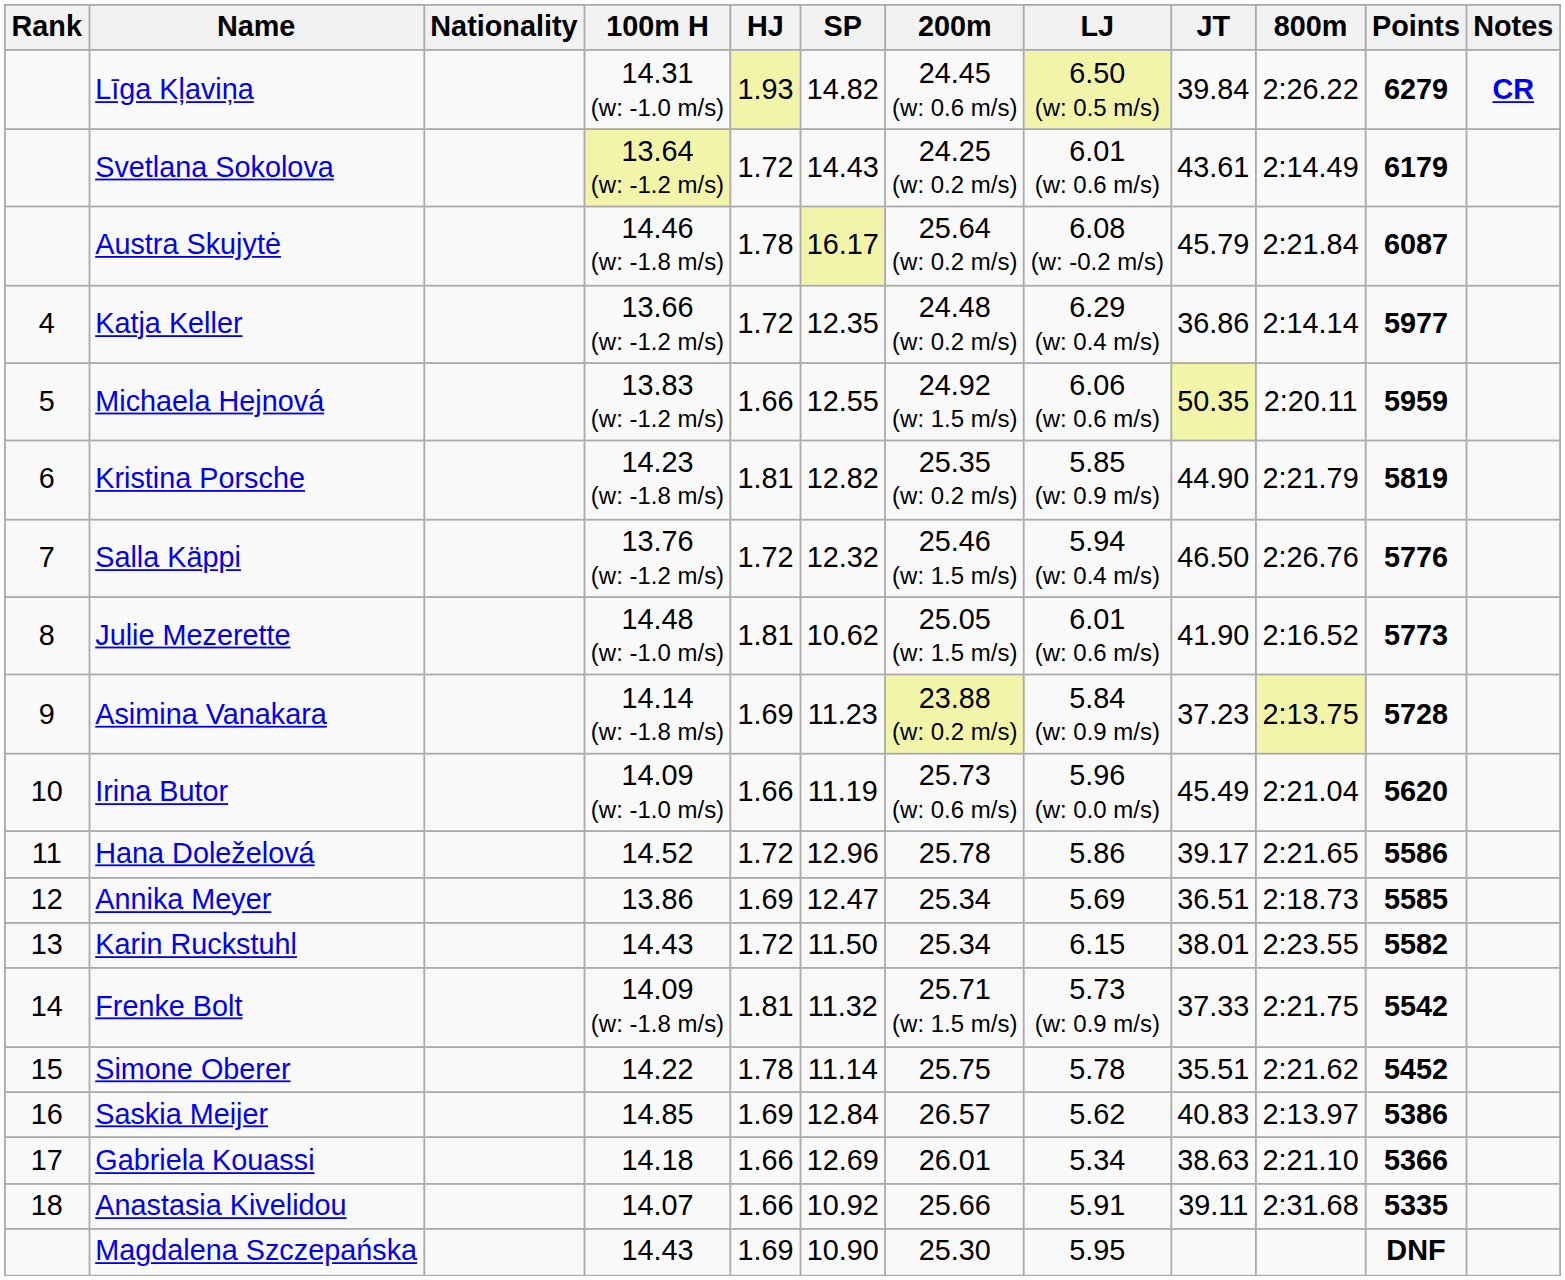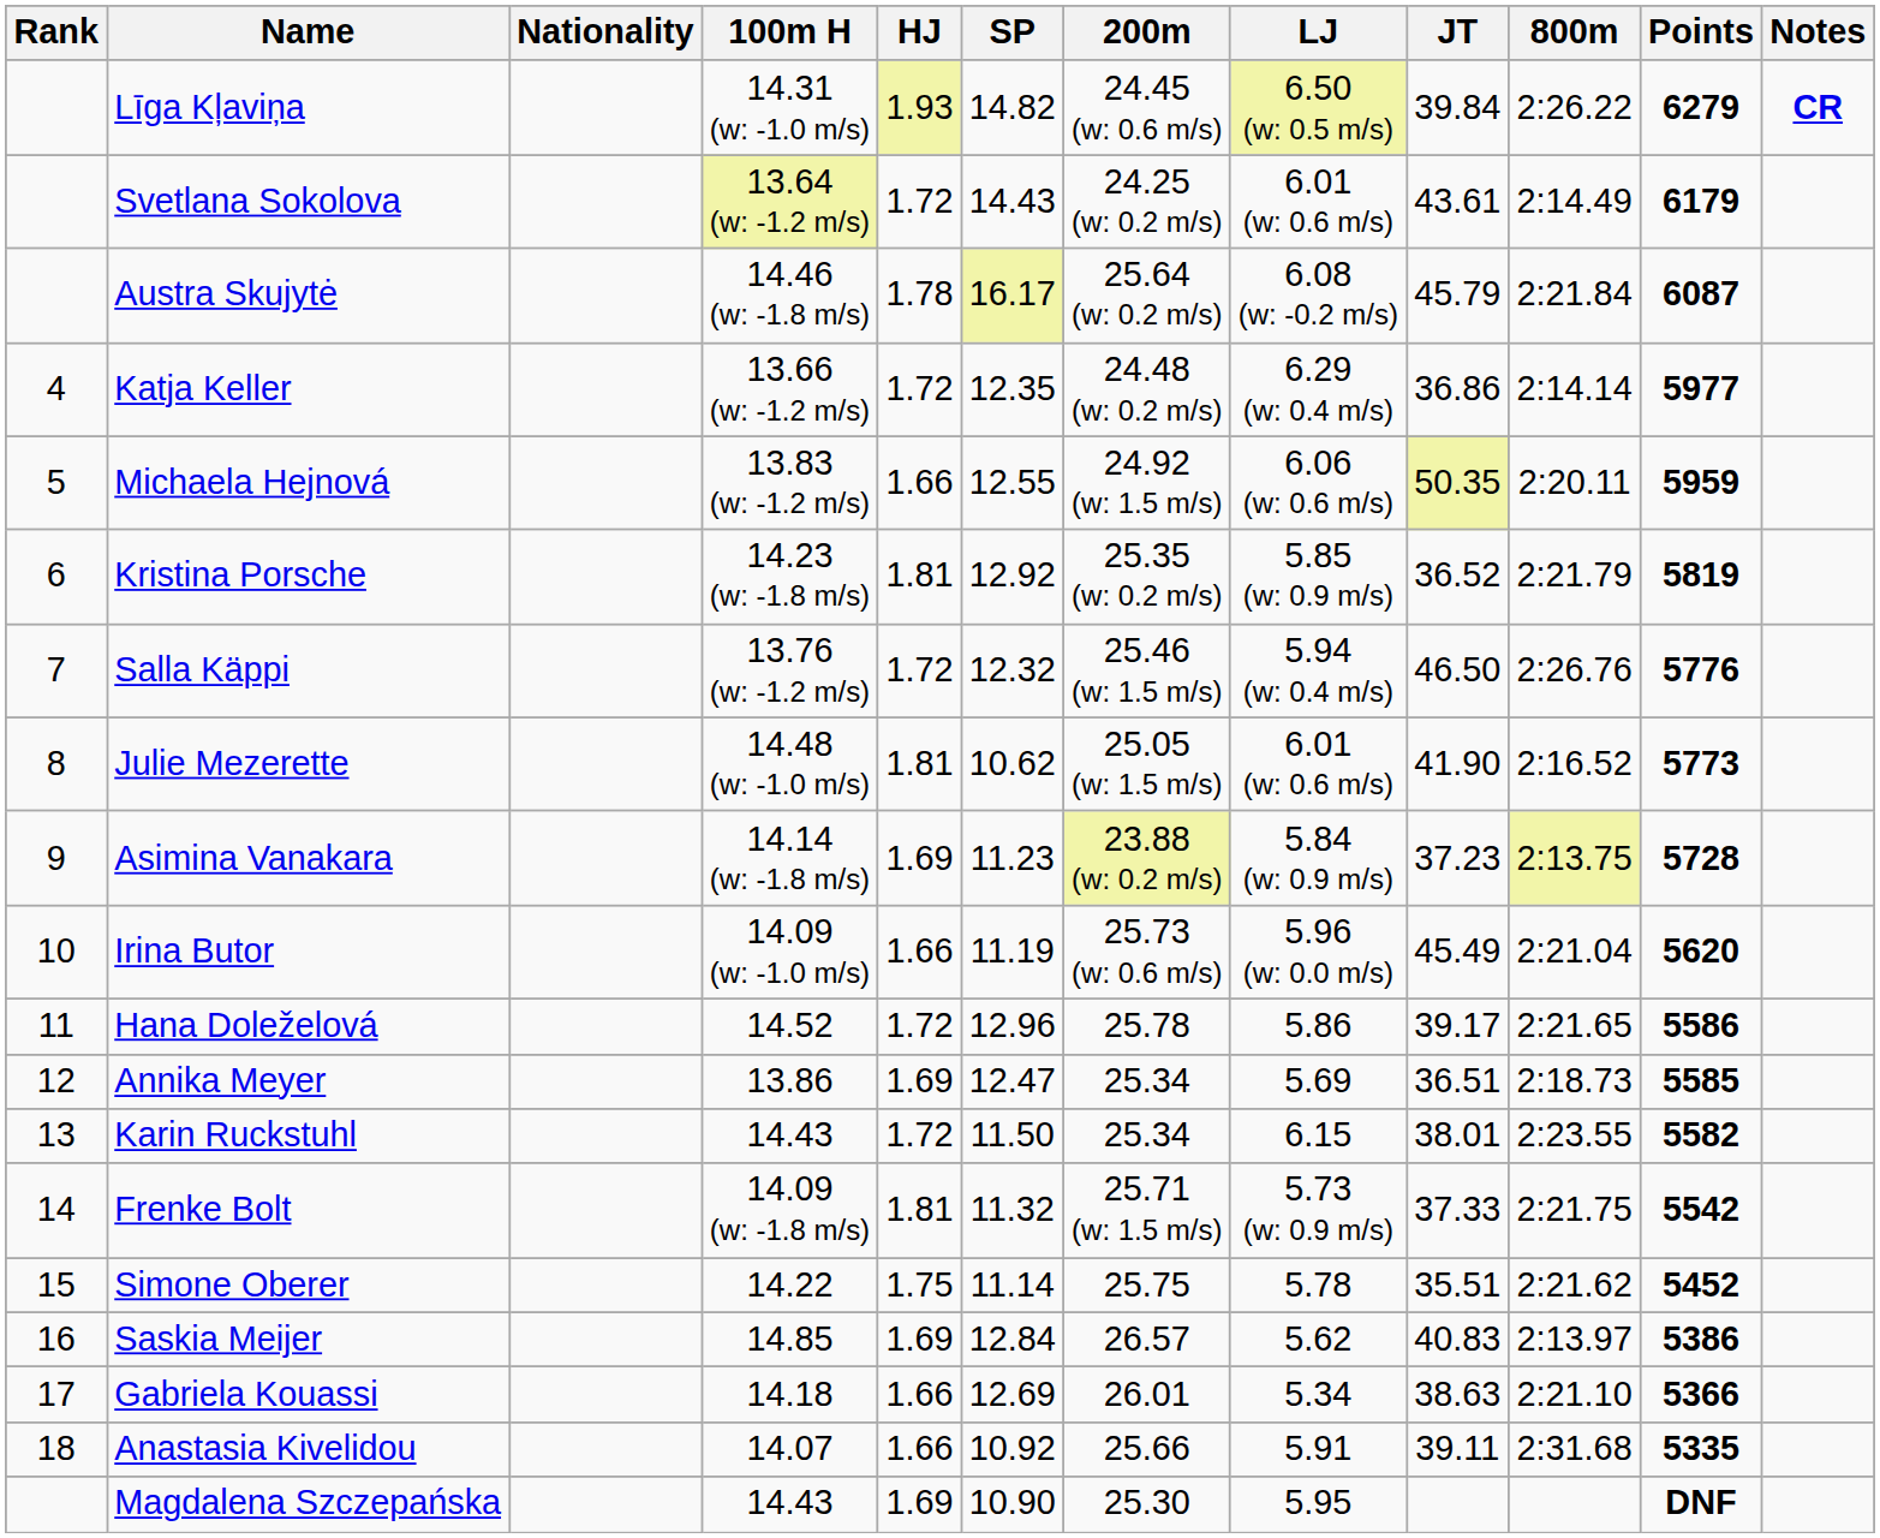Kristina Porsche | SP: 12.82 -> 12.92
Kristina Porsche | JT: 44.90 -> 36.52
Simone Oberer | HJ: 1.78 -> 1.75
